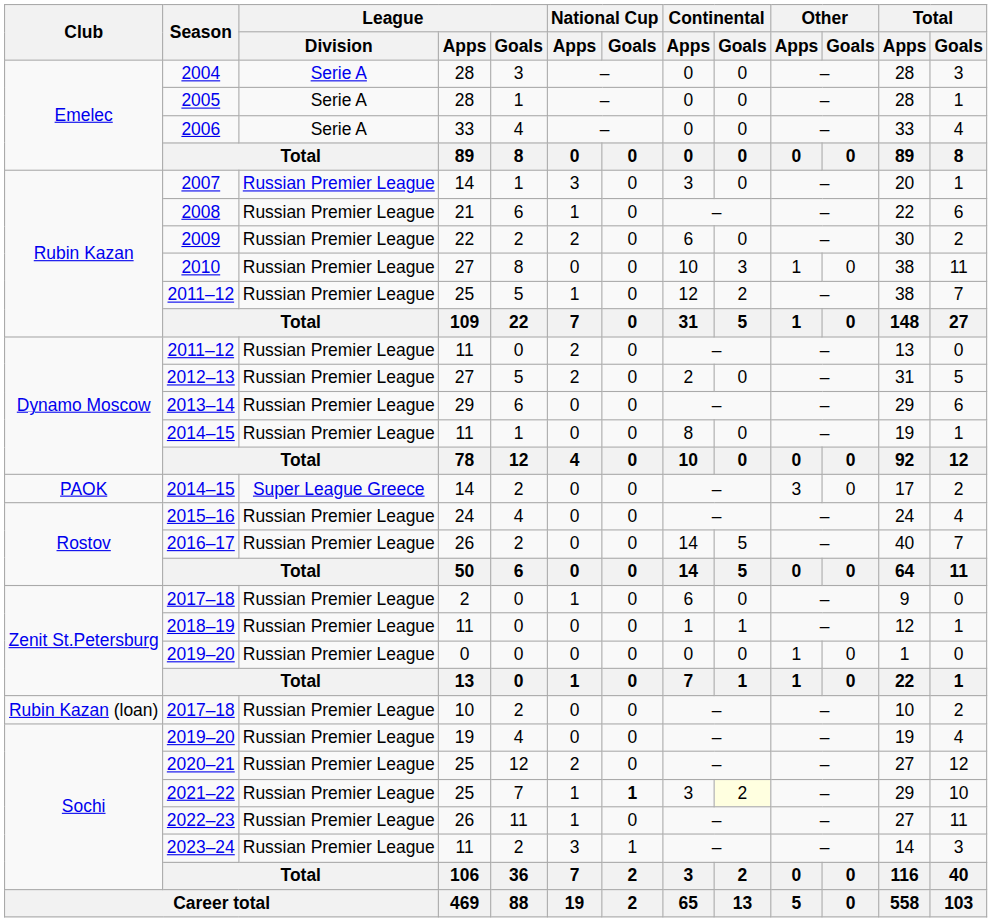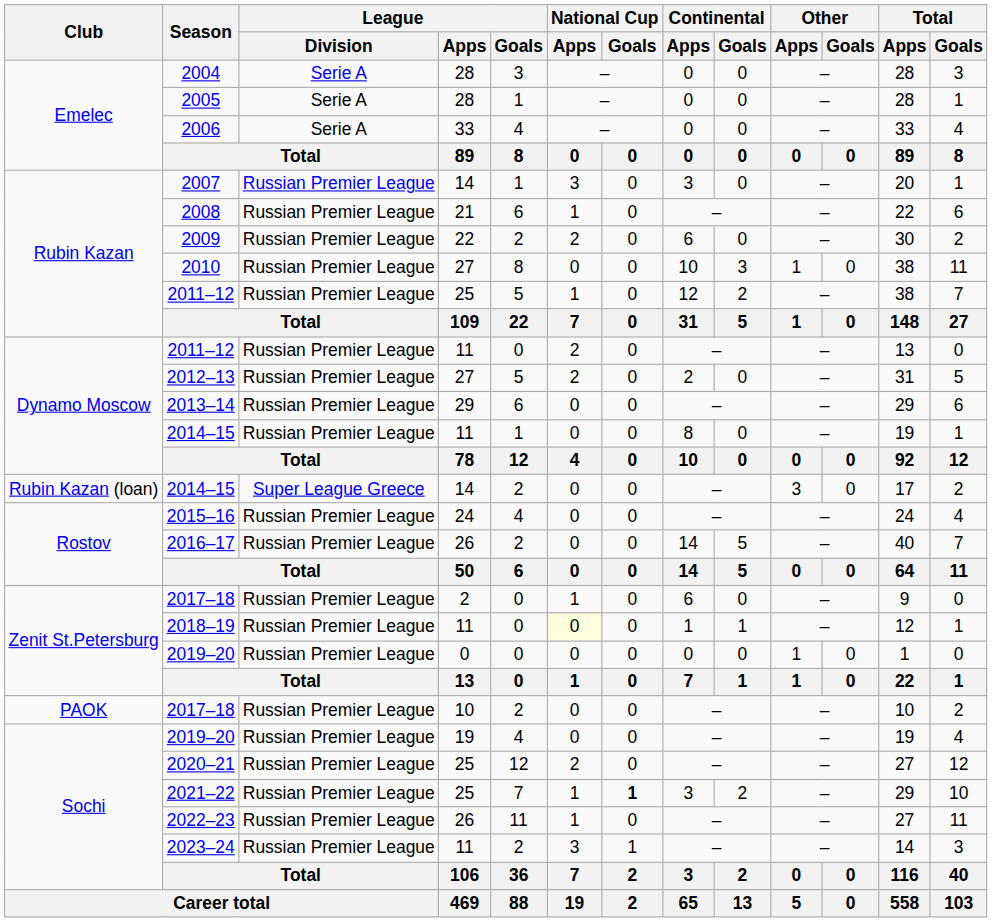2014–15 / 14 | Club: PAOK -> Rubin Kazan (loan)
2018–19 | National Cup / Apps: no background -> lightyellow background
2017–18 / 10 | Club: Rubin Kazan (loan) -> PAOK
2021–22 | Continental / Goals: lightyellow background -> no background
